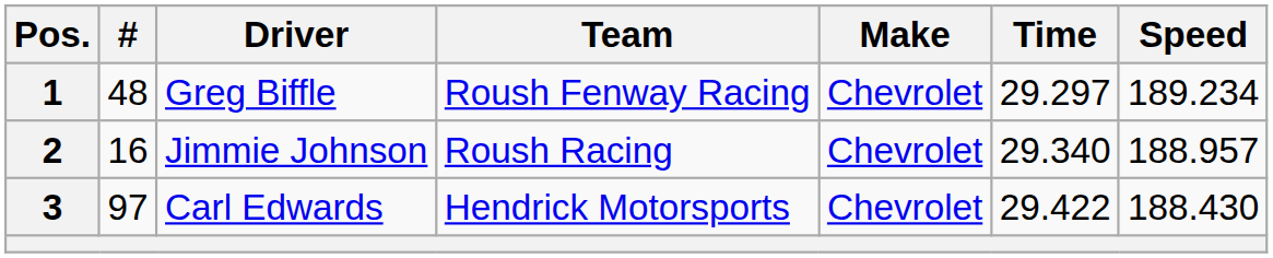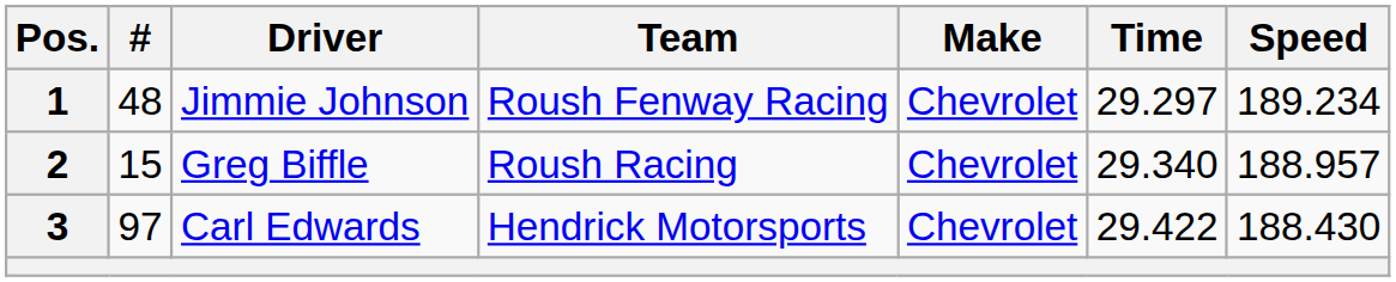1 | Driver: Greg Biffle -> Jimmie Johnson
2 | #: 16 -> 15
2 | Driver: Jimmie Johnson -> Greg Biffle
